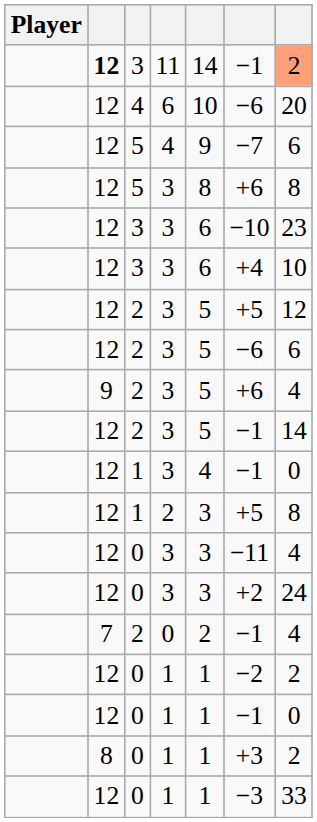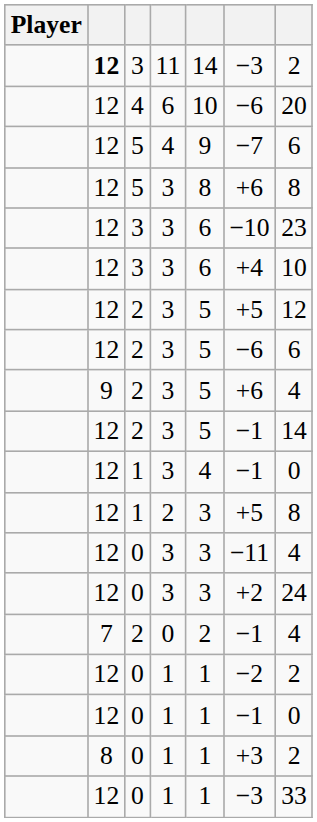11 | column 6: −1 -> −3
11 | column 7: lightsalmon background -> no background
